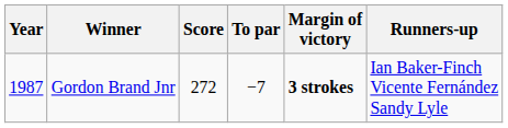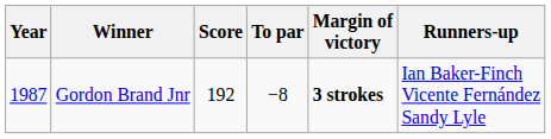Gordon Brand Jnr | Score: 272 -> 192
Gordon Brand Jnr | To par: −7 -> −8
